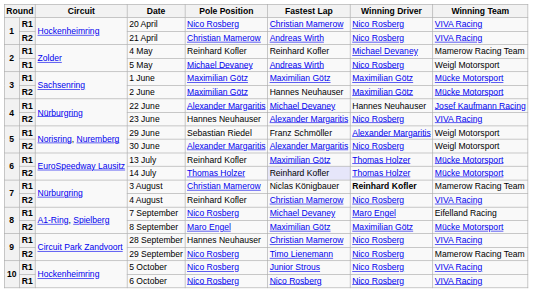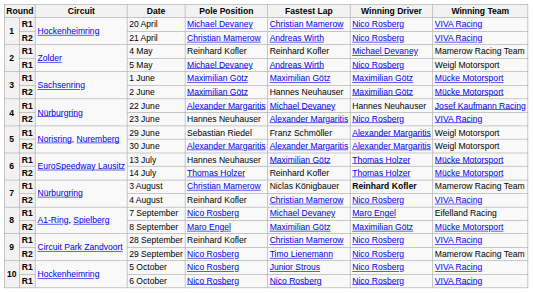20 April | Pole Position: Nico Rosberg -> Michael Devaney
30 June | Winning Driver: Nico Rosberg -> Alexander Margaritis
13 July | Pole Position: Reinhard Kofler -> Hannes Neuhauser
14 July | Fastest Lap: lavender background -> no background
28 September | Pole Position: Hannes Neuhauser -> Reinhard Kofler
